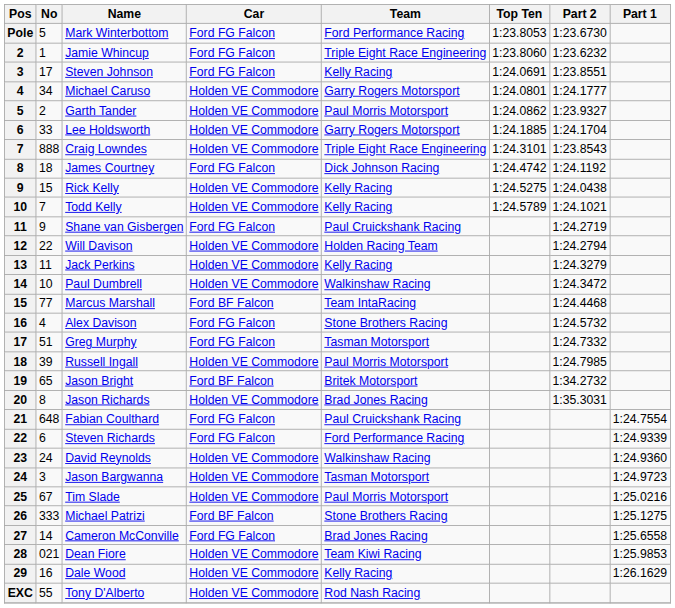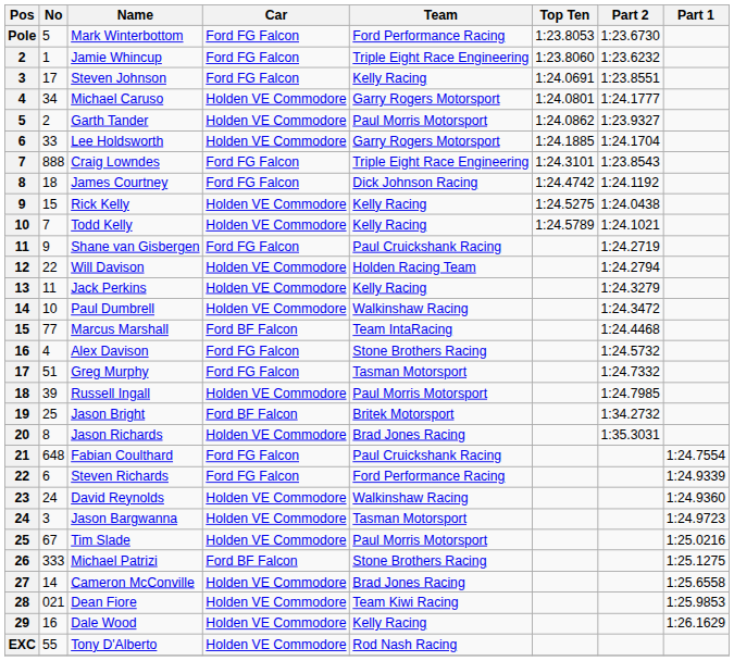Craig Lowndes | Car: Holden VE Commodore -> Ford FG Falcon
Jason Bright | No: 65 -> 25
Cameron McConville | Car: Ford FG Falcon -> Holden VE Commodore
